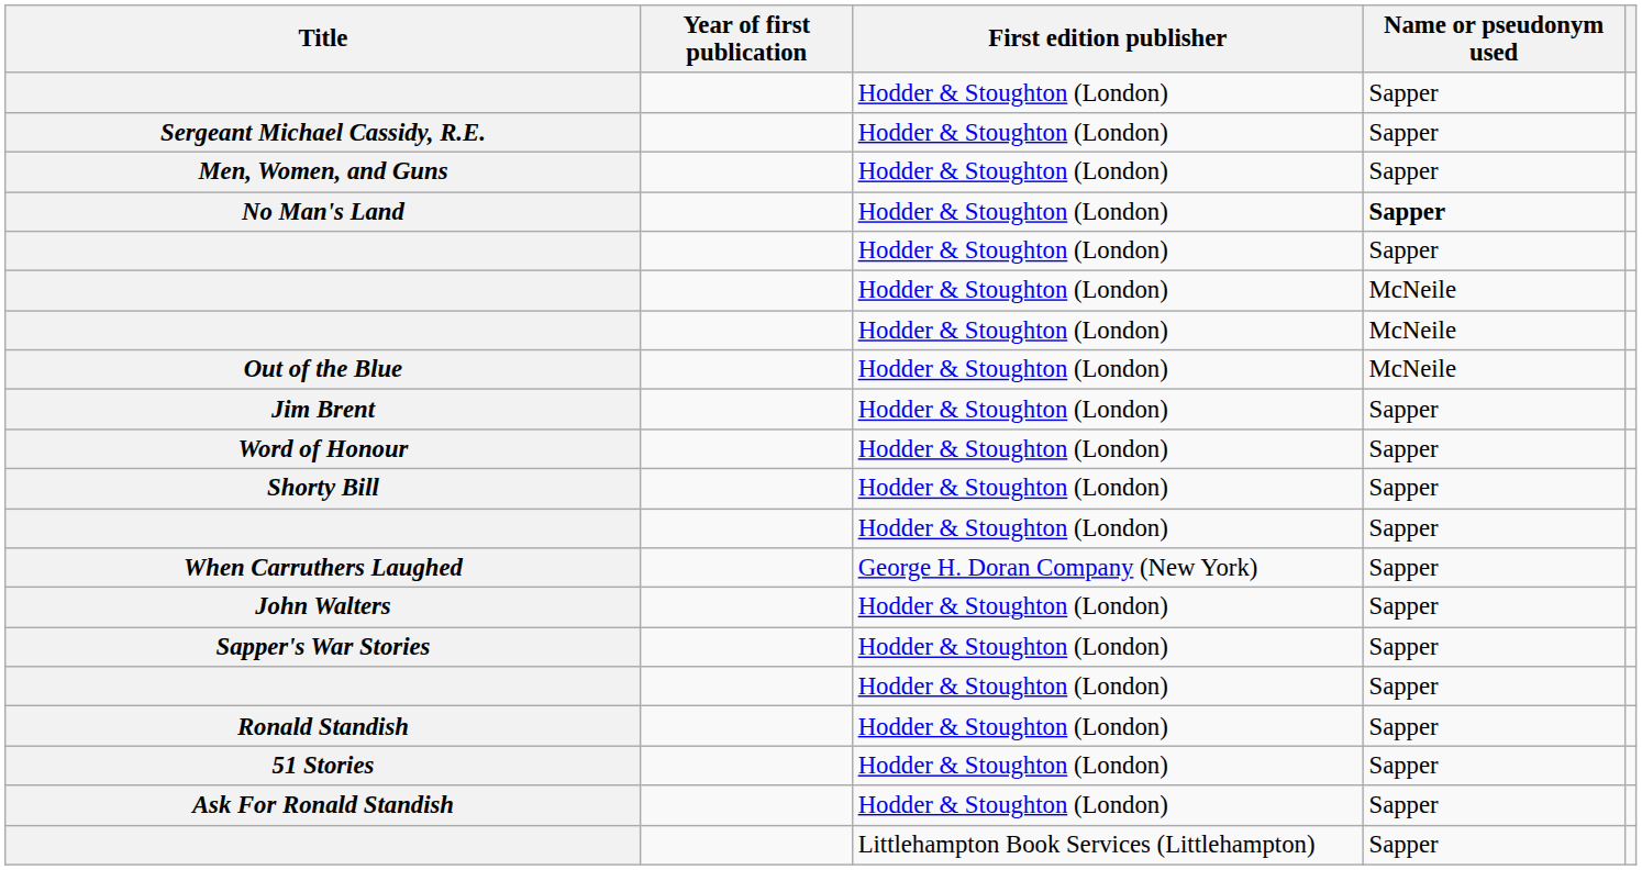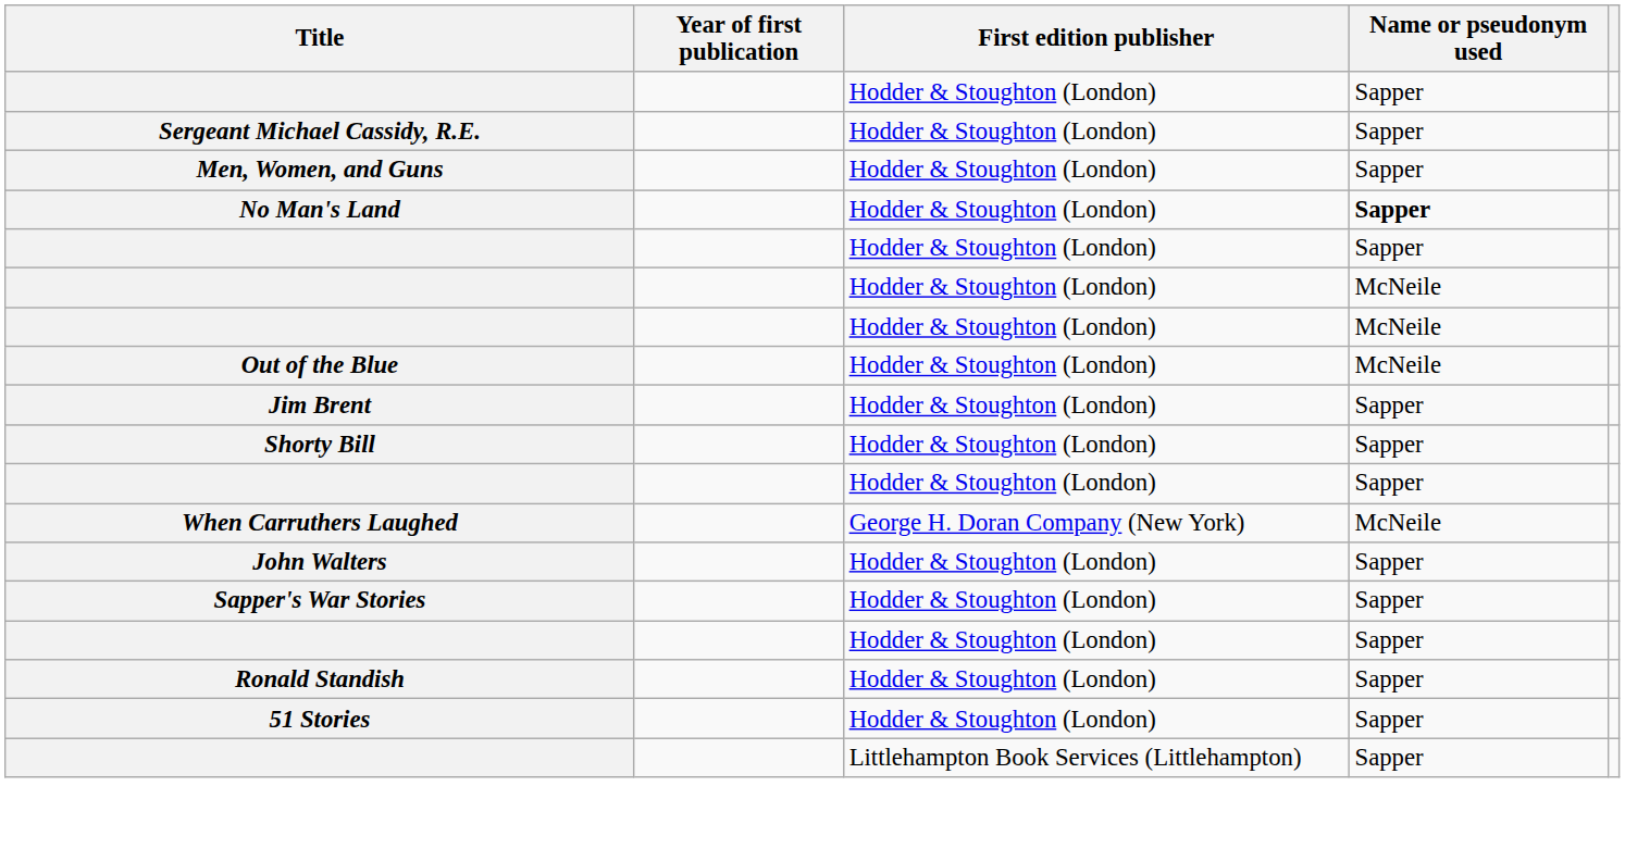- row: Word of Honour | Hodder & Stoughton (London) | Sapper
When Carruthers Laughed | Name or pseudonym used: Sapper -> McNeile
- row: Ask For Ronald Standish | Hodder & Stoughton (London) | Sapper
